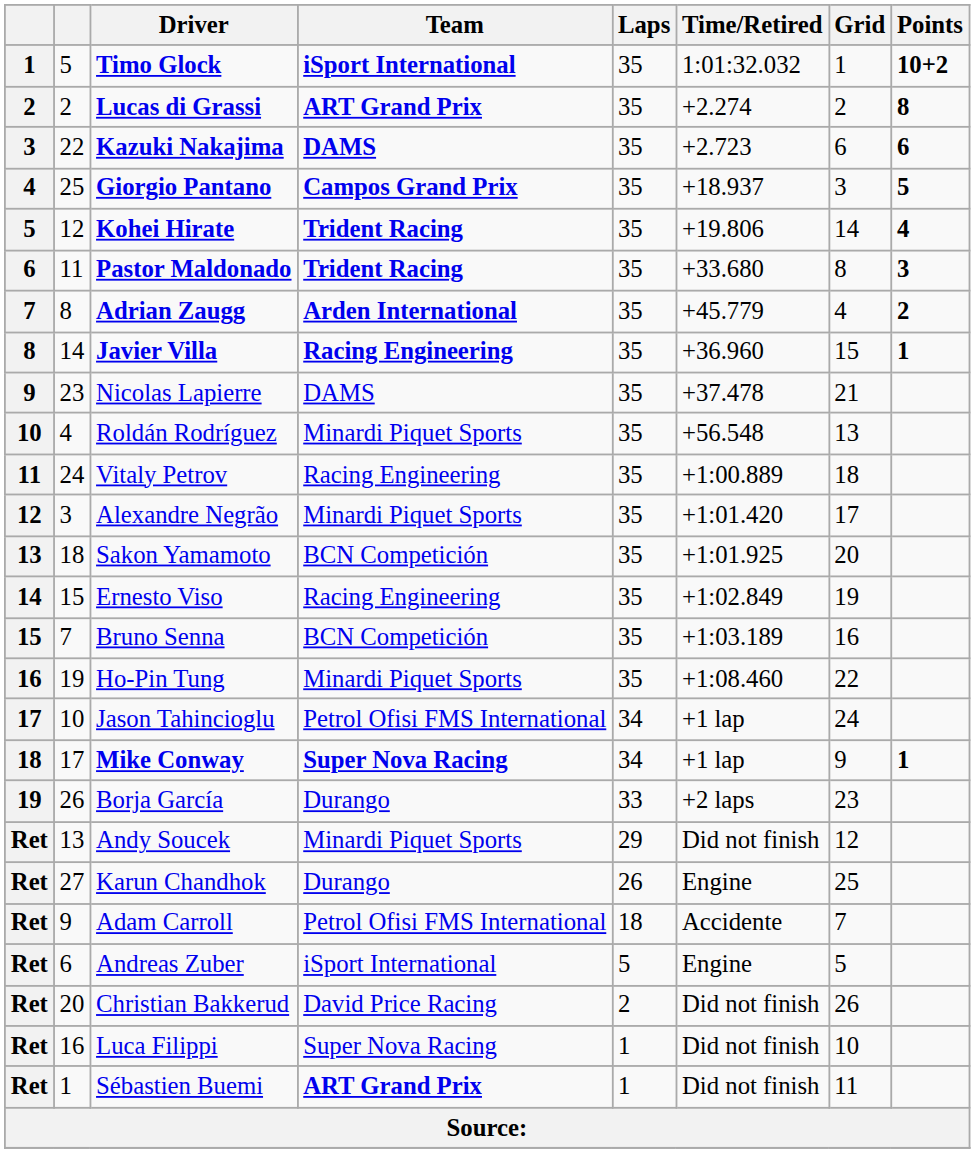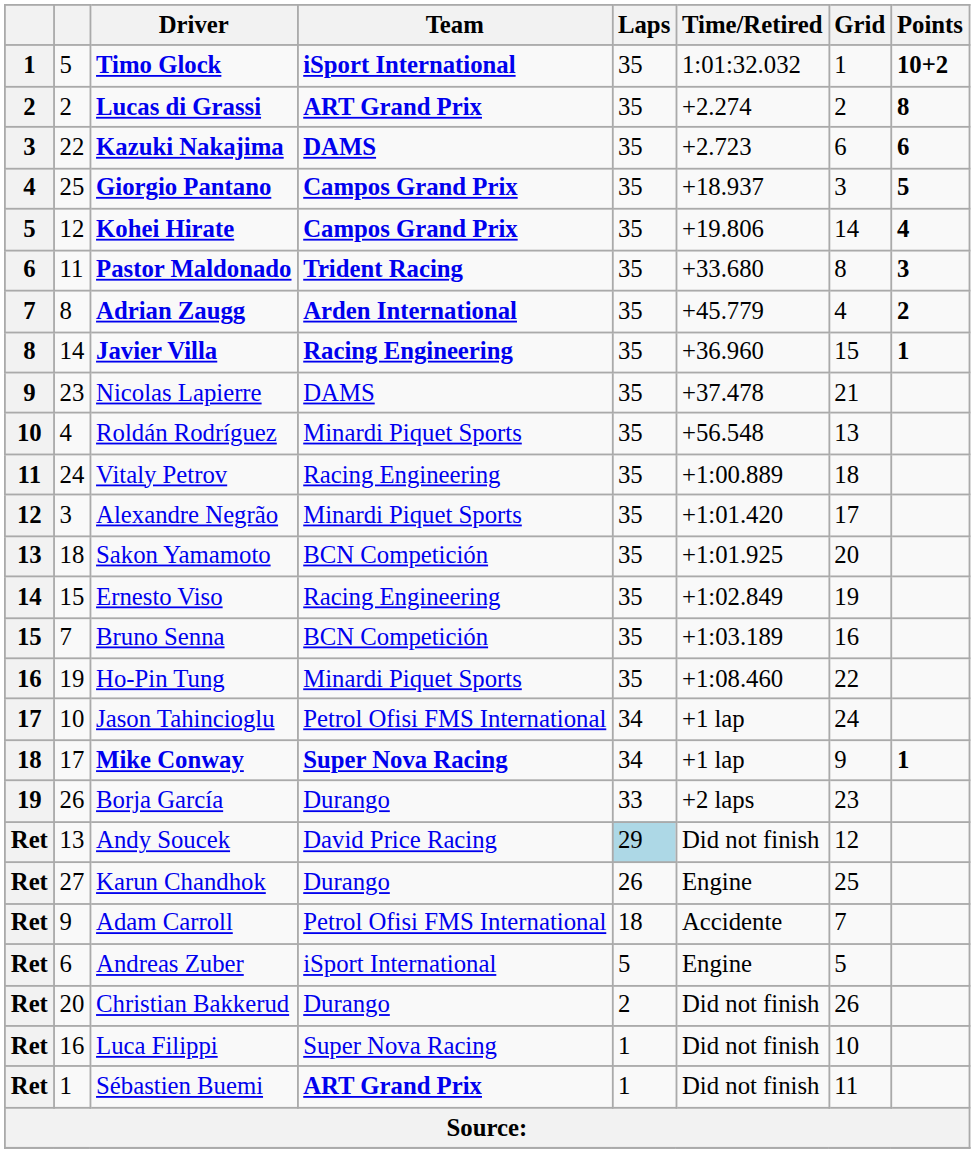Kohei Hirate | Team: Trident Racing -> Campos Grand Prix
Andy Soucek | Team: Minardi Piquet Sports -> David Price Racing
Andy Soucek | Laps: no background -> lightblue background
Christian Bakkerud | Team: David Price Racing -> Durango
